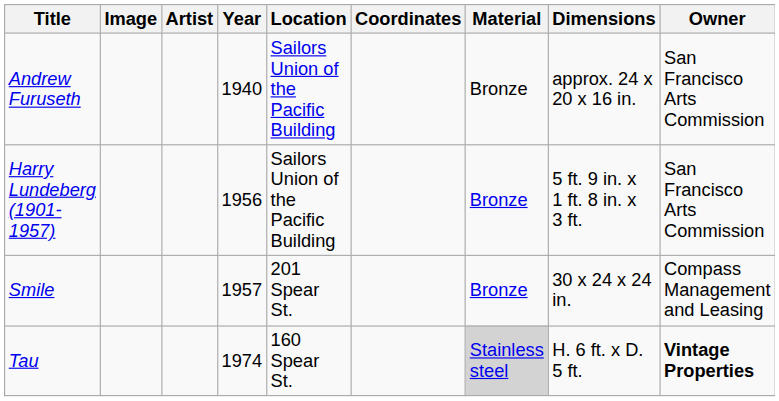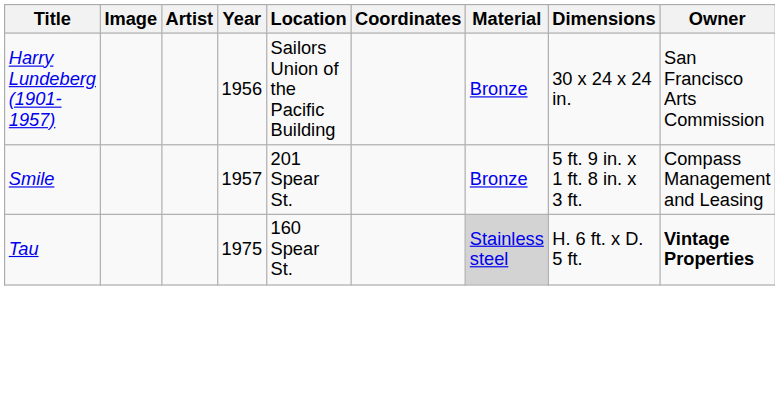- row: Andrew Furuseth | 1940 | Sailors Union of the Pacific Building | Bronze | approx. 24 x 20 x 16 in. | San Francisco Arts Commission
Harry Lundeberg (1901-1957) | Dimensions: 5 ft. 9 in. x 1 ft. 8 in. x 3 ft. -> 30 x 24 x 24 in.
Smile | Dimensions: 30 x 24 x 24 in. -> 5 ft. 9 in. x 1 ft. 8 in. x 3 ft.
Tau | Year: 1974 -> 1975
